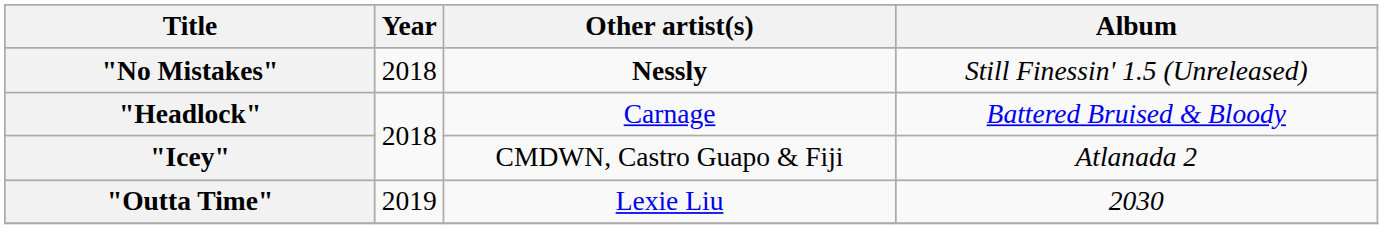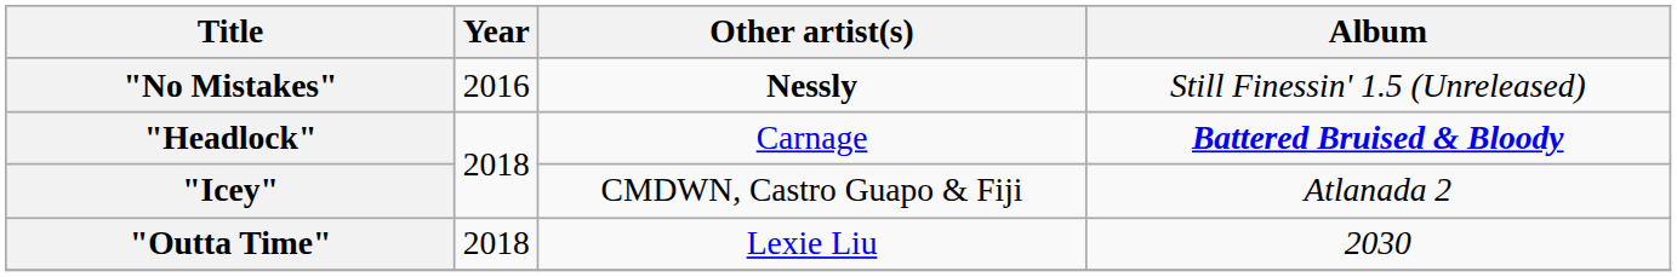"No Mistakes" | Year: 2018 -> 2016
"Headlock" | Album: normal -> bold
"Outta Time" | Year: 2019 -> 2018
